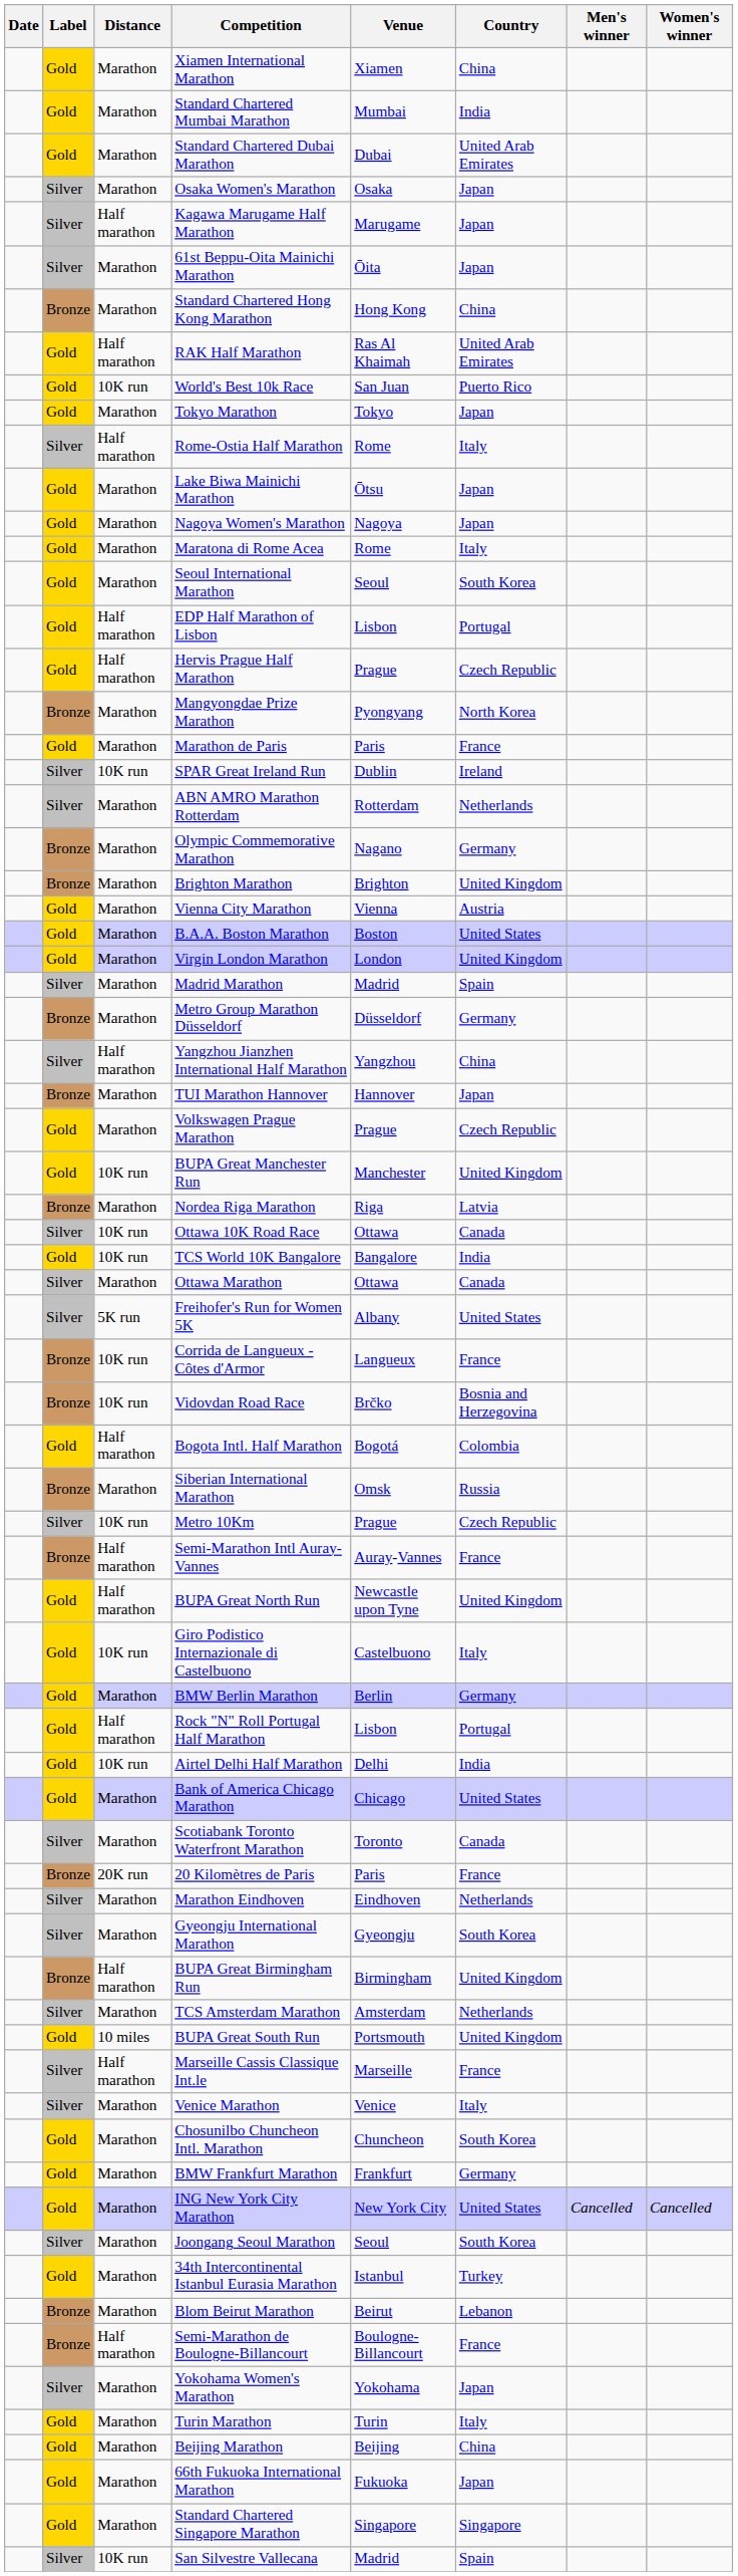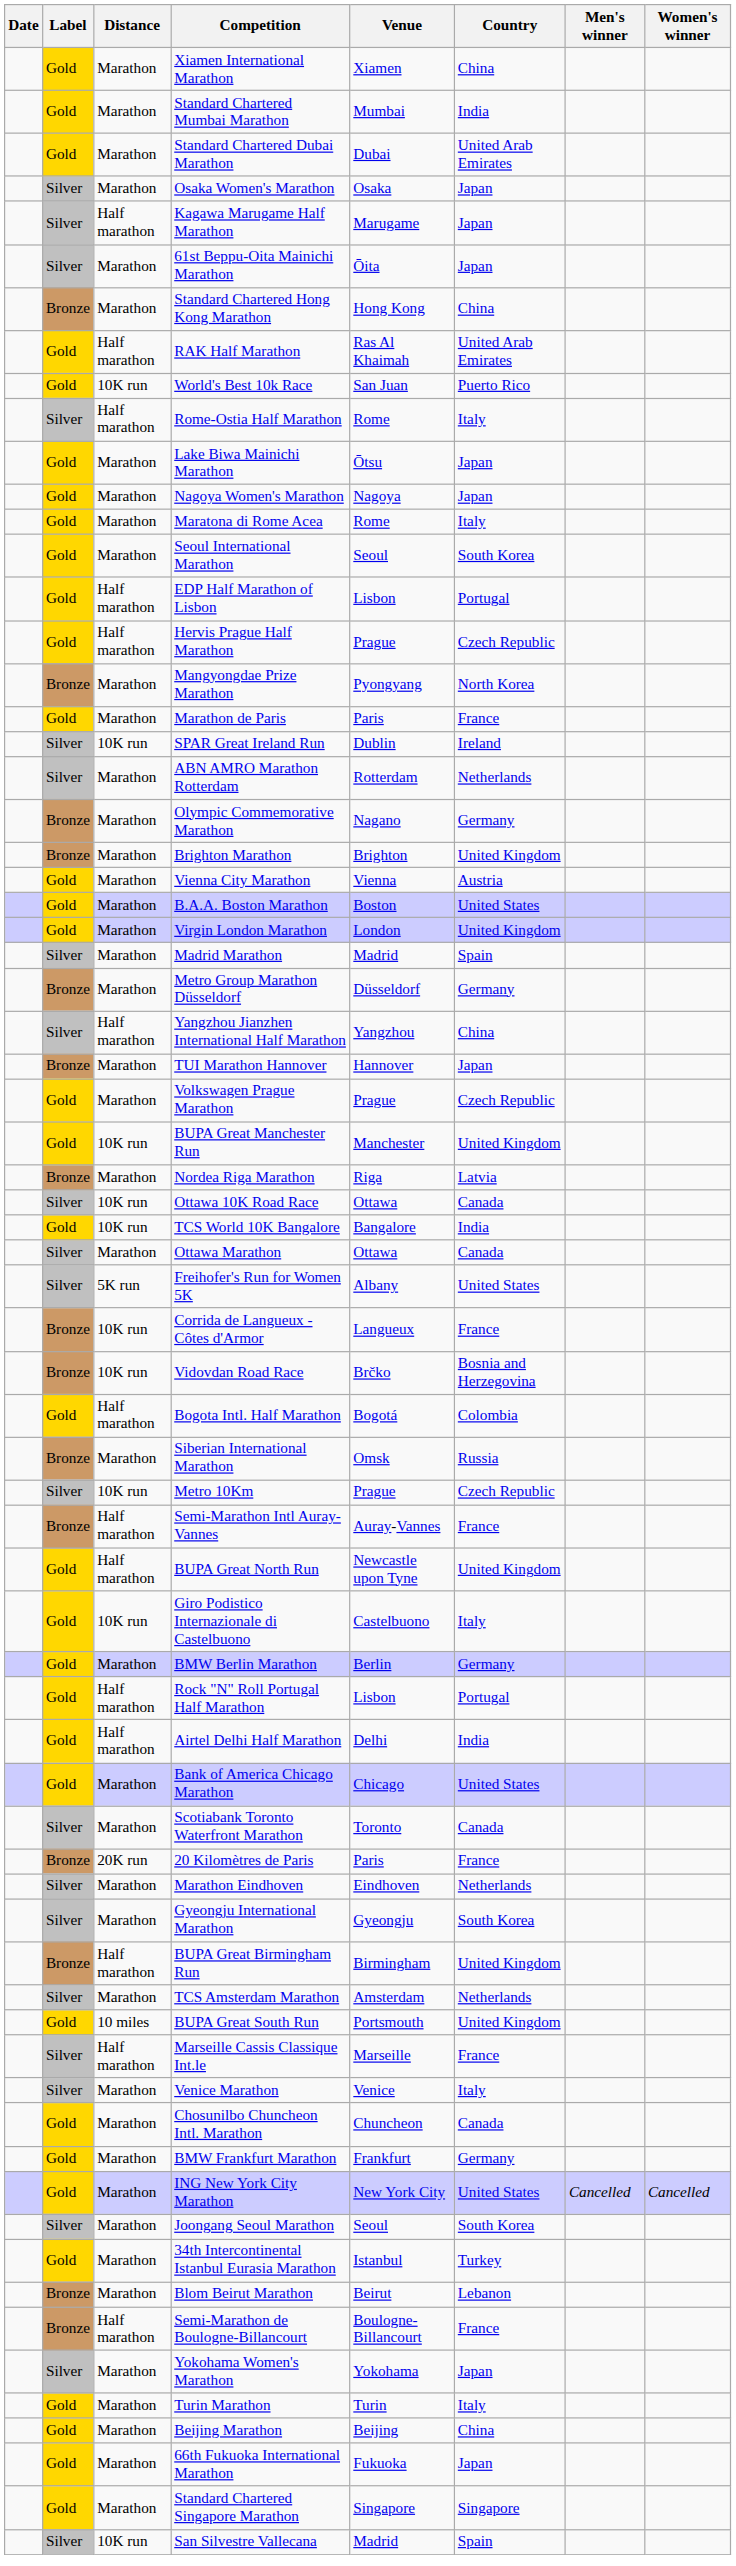- row: Gold | Marathon | Tokyo Marathon | Tokyo | Japan
Airtel Delhi Half Marathon | Distance: 10K run -> Half marathon
Chosunilbo Chuncheon Intl. Marathon | Country: South Korea -> Canada
